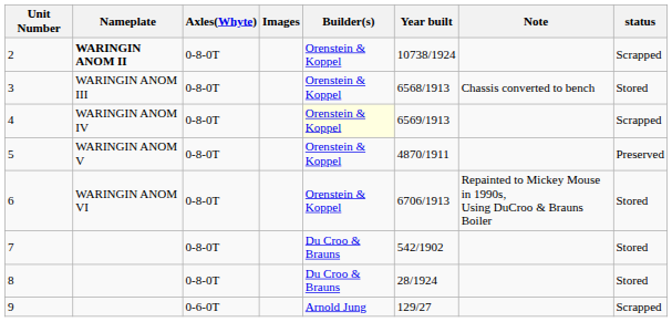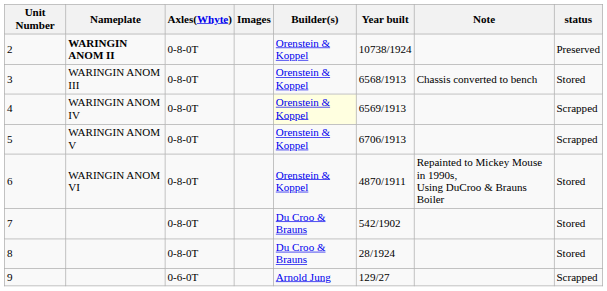2 | status: Scrapped -> Preserved
5 | Year built: 4870/1911 -> 6706/1913
5 | status: Preserved -> Scrapped
6 | Year built: 6706/1913 -> 4870/1911
